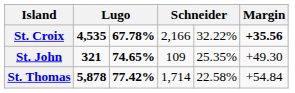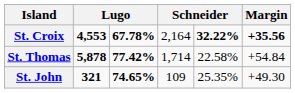St. Croix | column 2: 4,535 -> 4,553
St. Croix | column 4: 2,166 -> 2,164
St. Croix | column 5: normal -> bold
rows swapped: St. John <-> St. Thomas
